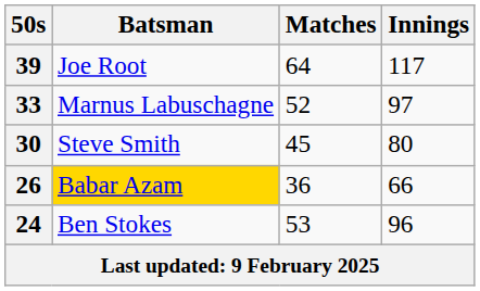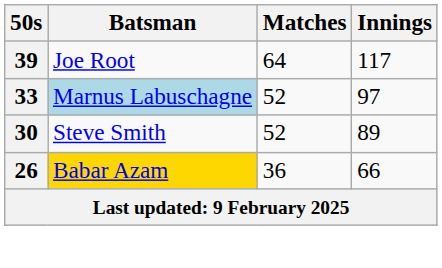33 | Batsman: no background -> lightblue background
30 | Matches: 45 -> 52
30 | Innings: 80 -> 89
- row: 24 | Ben Stokes | 53 | 96
